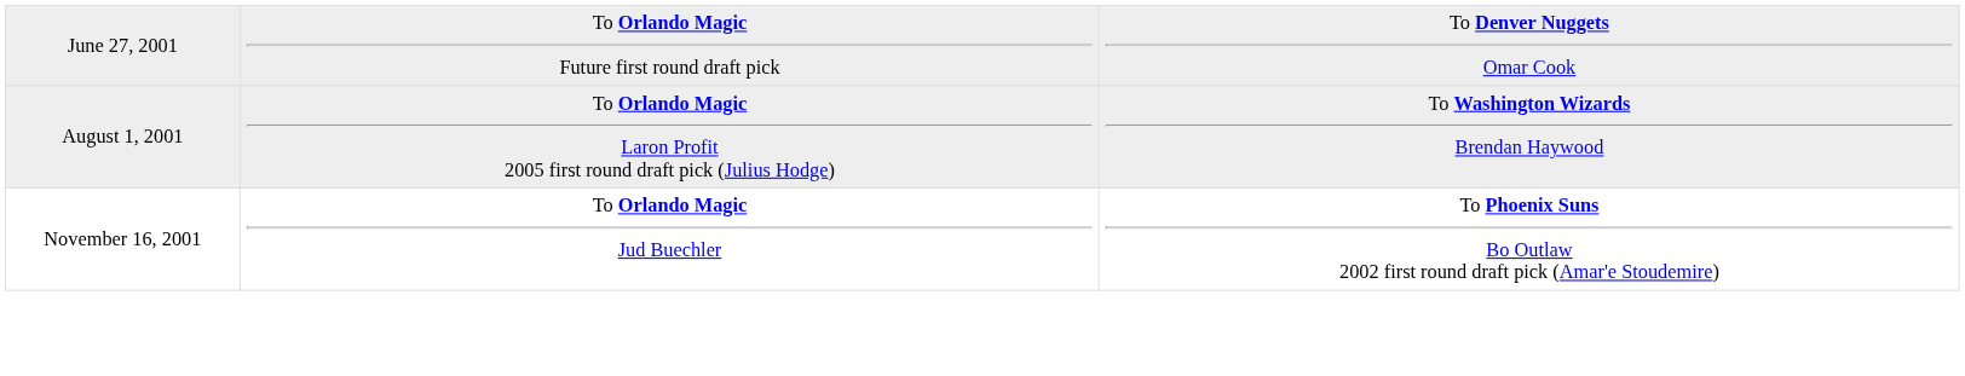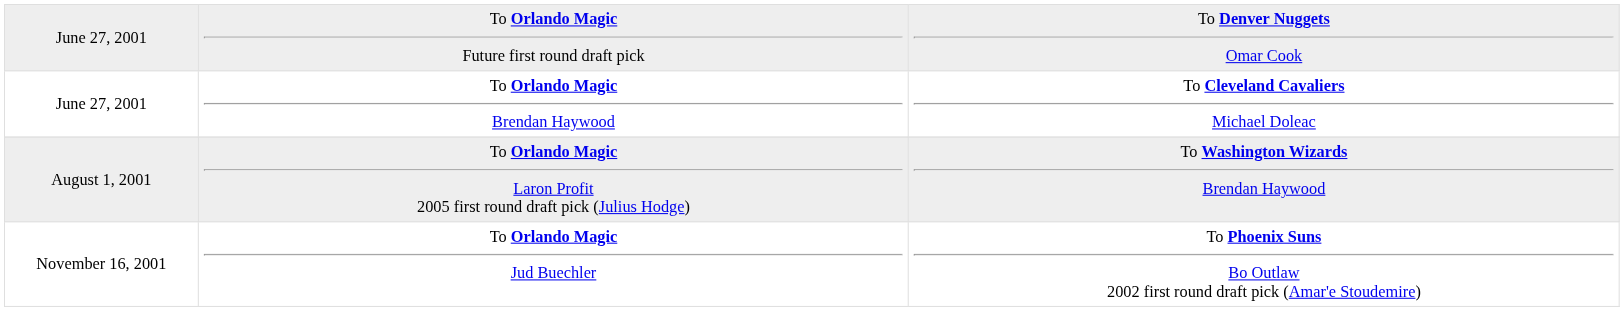+ row: June 27, 2001 | To Orlando Magic Brendan Haywood | To Cleveland Cavaliers Michael Doleac
